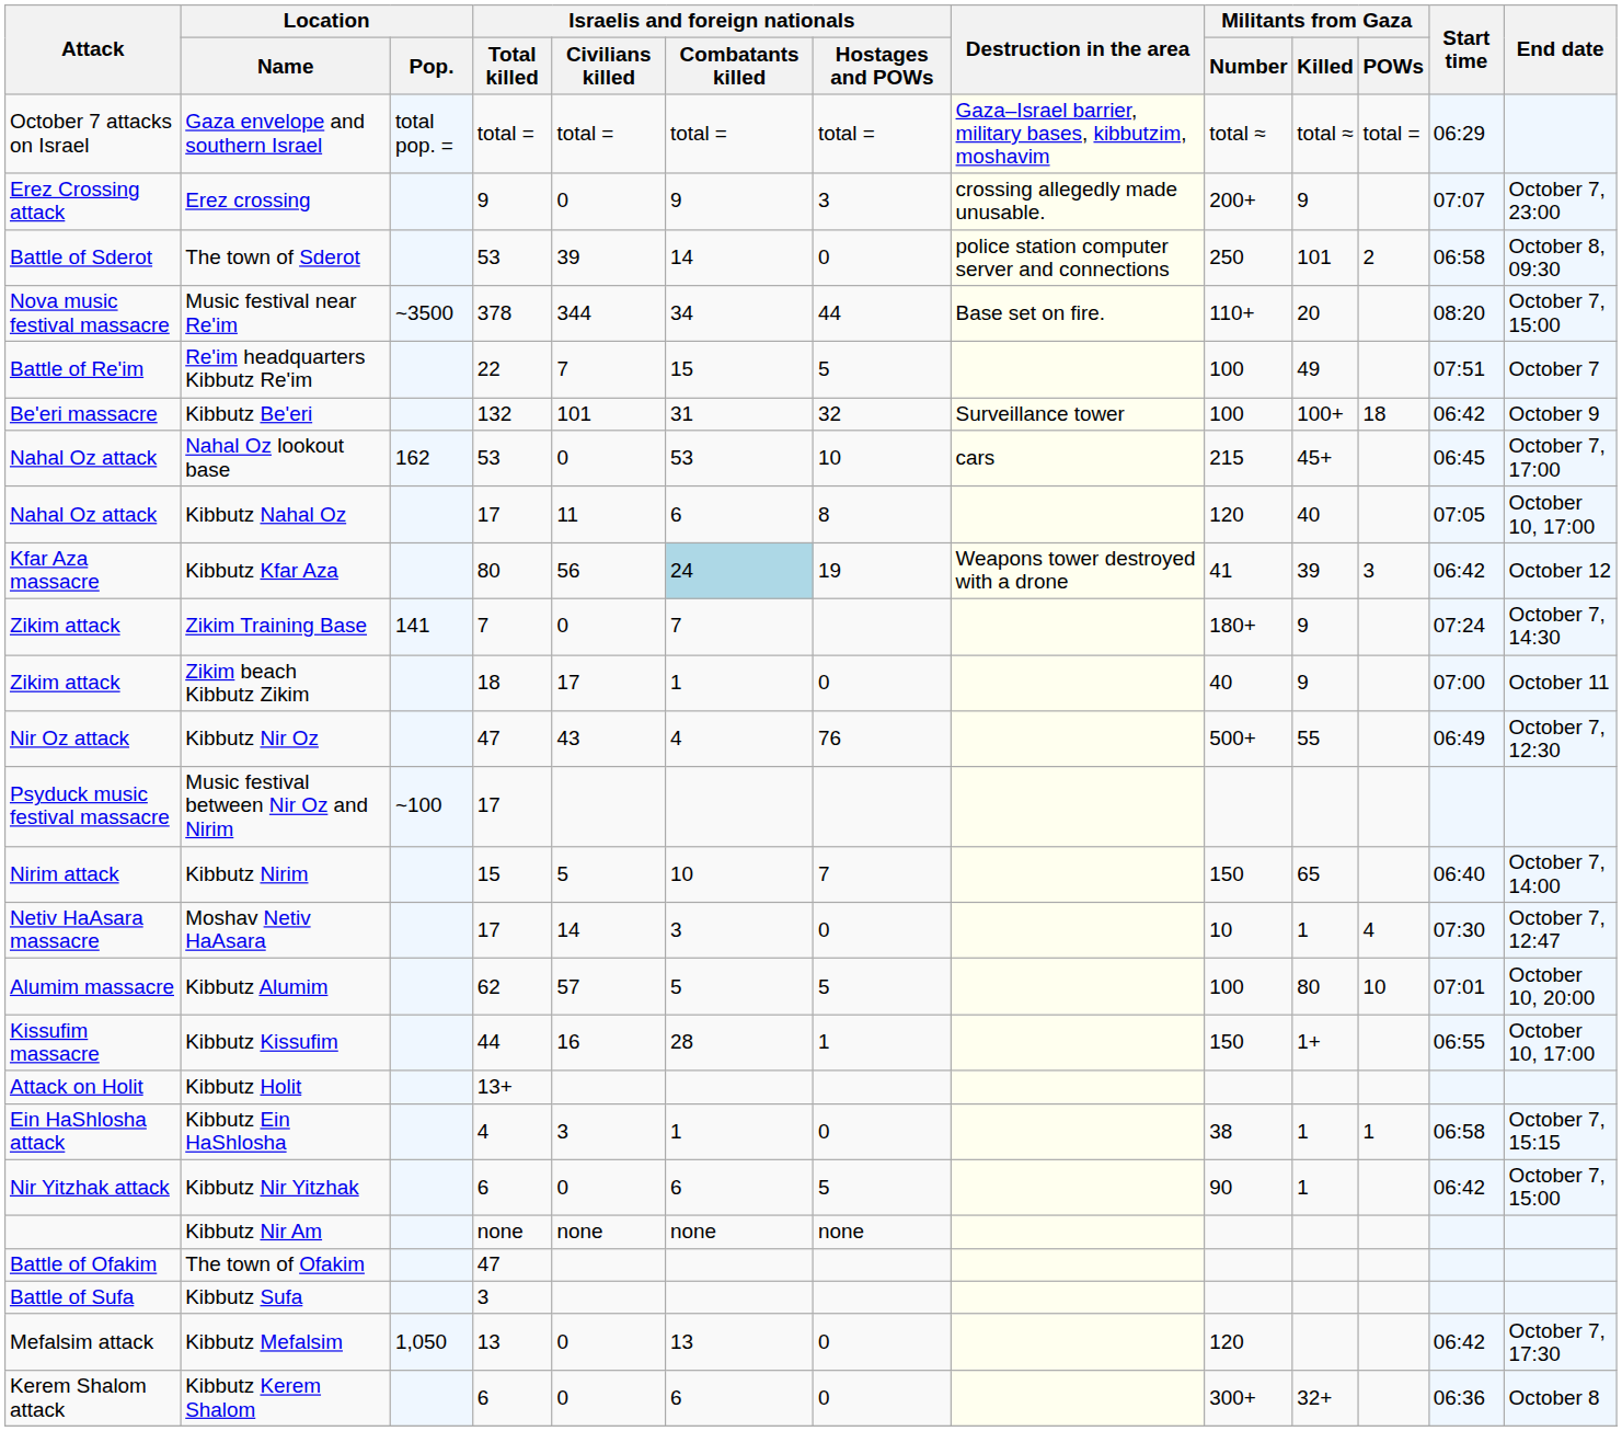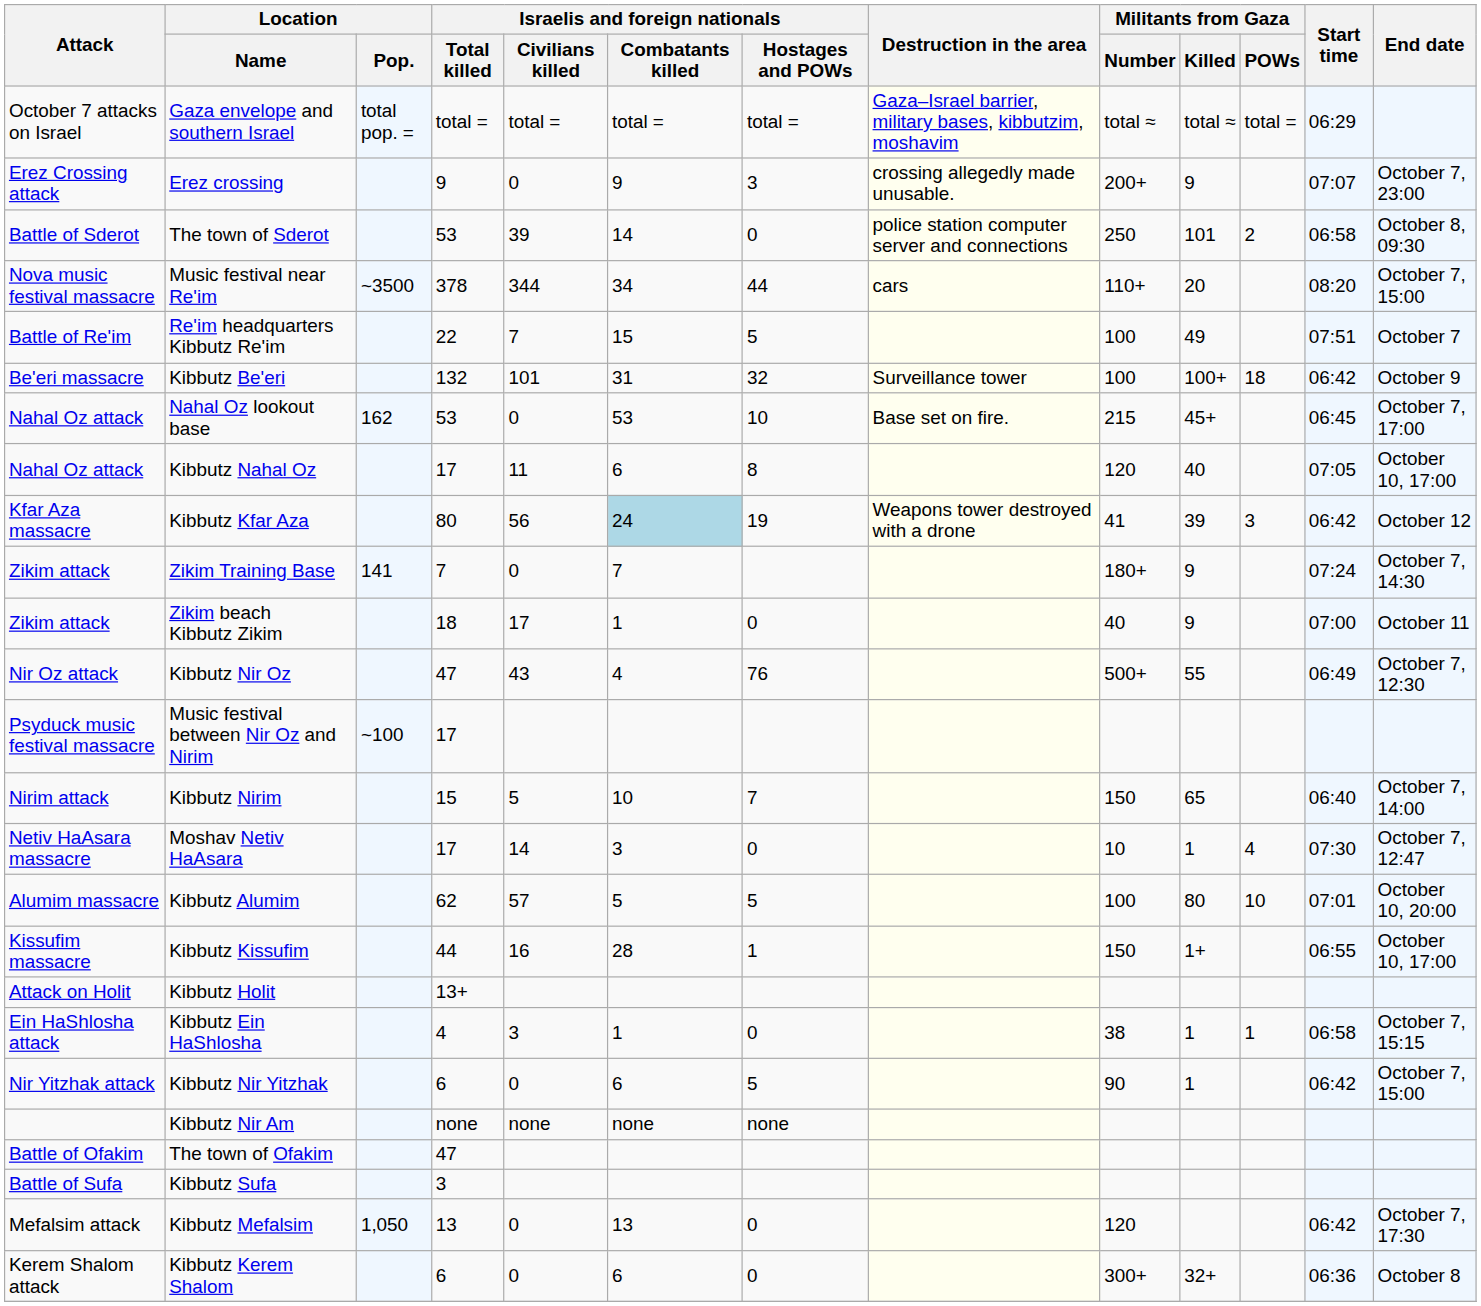Music festival near Re'im | Destruction in the area: Base set on fire. -> cars
Nahal Oz lookout base | Destruction in the area: cars -> Base set on fire.
